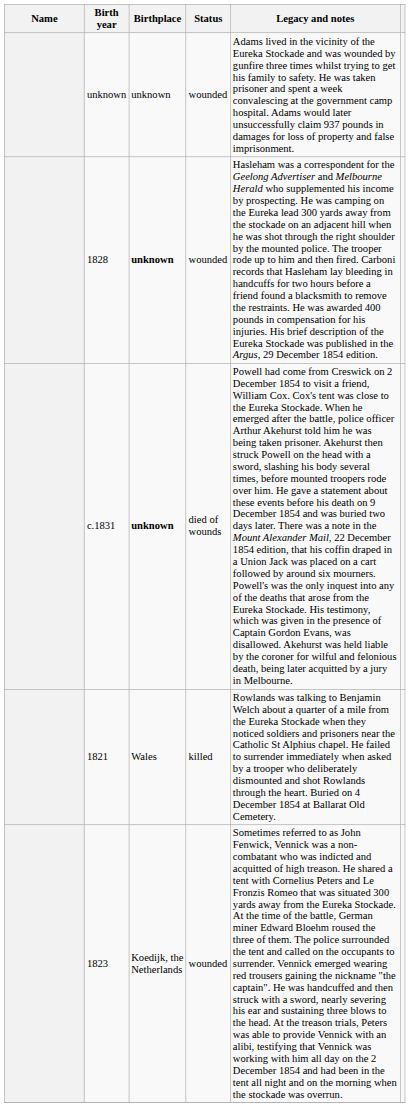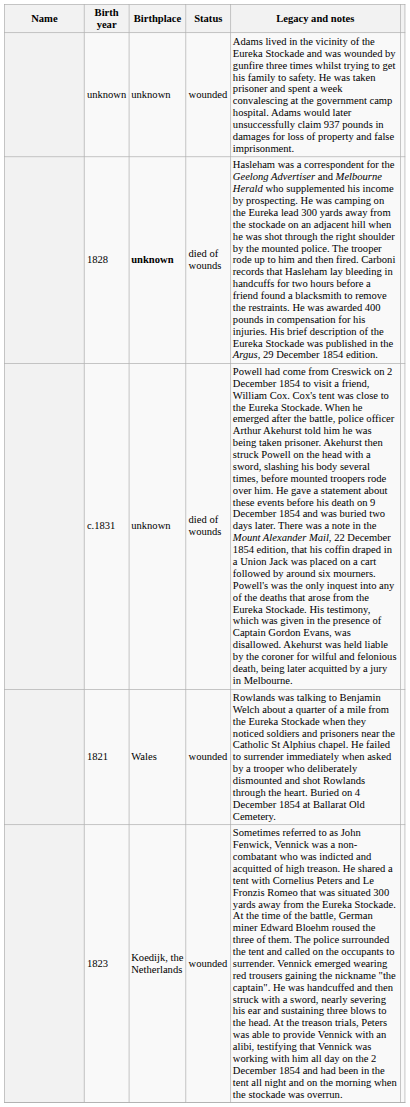1828 | Status: wounded -> died of wounds
c.1831 | Birthplace: bold -> normal
1821 | Status: killed -> wounded
